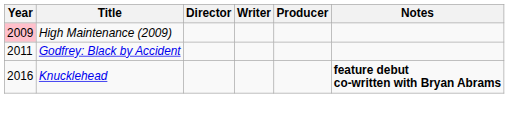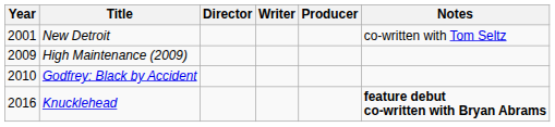+ row: 2001 | New Detroit | co-written with Tom Seltz
High Maintenance (2009) | Year: pink background -> no background
Godfrey: Black by Accident | Year: 2011 -> 2010
